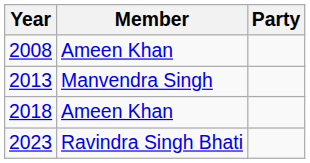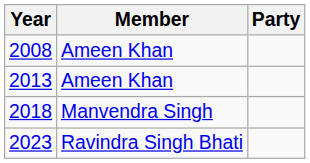2013 | Member: Manvendra Singh -> Ameen Khan
2018 | Member: Ameen Khan -> Manvendra Singh
